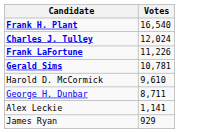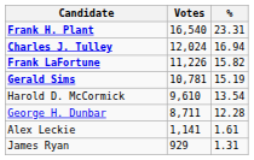+ column: % | 23.31 | 16.94 | 15.82 | 15.19 | 13.54 | 12.28 | 1.61 | 1.31
